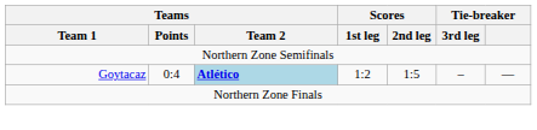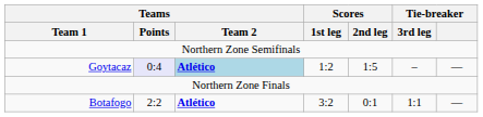Goytacaz | Teams / Points: no background -> lavender background
+ row: Botafogo | 2:2 | Atlético | 3:2 | 0:1 | 1:1 | —
